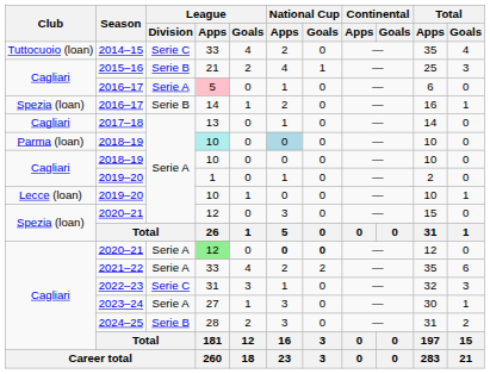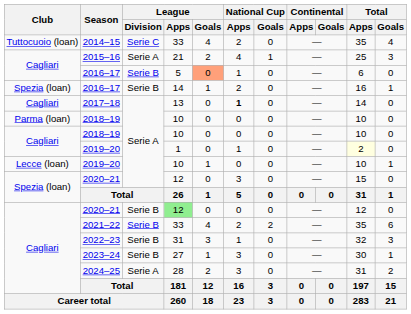2015–16 | League / Division: Serie B -> Serie A
Cagliari / 2016–17 | League / Division: Serie A -> Serie B
Cagliari / 2016–17 | League / Apps: pink background -> no background
Cagliari / 2016–17 | League / Goals: no background -> lightsalmon background
2017–18 | National Cup / Apps: normal -> bold
Parma (loan) / 2018–19 | League / Apps: paleturquoise background -> no background
Parma (loan) / 2018–19 | National Cup / Apps: lightblue background -> no background
Cagliari / 2019–20 | Total / Apps: no background -> lightyellow background
Cagliari / 2020–21 | League / Division: Serie A -> Serie B
Cagliari / 2020–21 | National Cup / Apps: bold -> normal
Cagliari / 2020–21 | National Cup / Goals: bold -> normal
2021–22 | League / Division: Serie A -> Serie B
2022–23 | League / Division: Serie C -> Serie B
2023–24 | League / Division: Serie A -> Serie B
2024–25 | League / Division: Serie B -> Serie A
